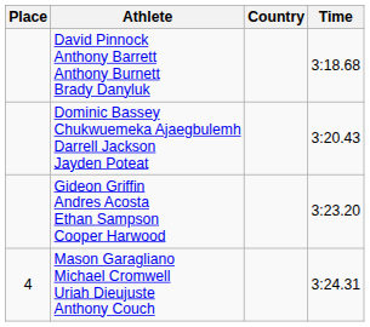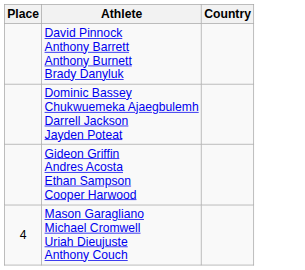- column: Time | 3:18.68 | 3:20.43 | 3:23.20 | 3:24.31
